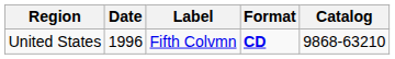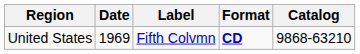United States | Date: 1996 -> 1969
